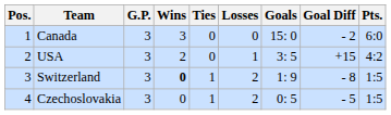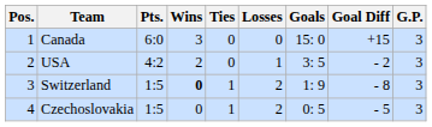columns swapped: G.P. <-> Pts.
Canada | Goal Diff: - 2 -> +15
USA | Goal Diff: +15 -> - 2
